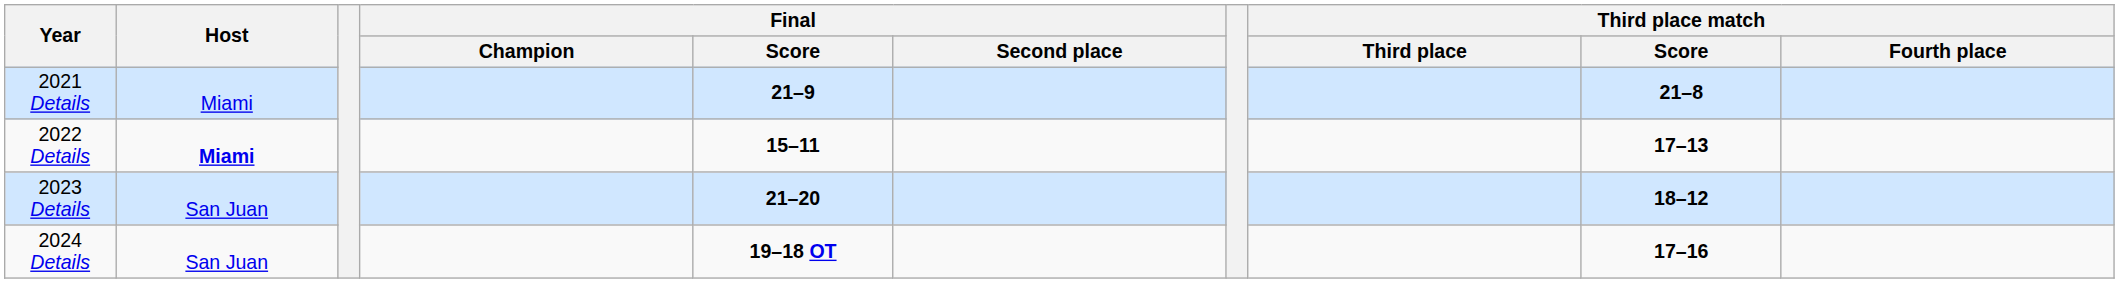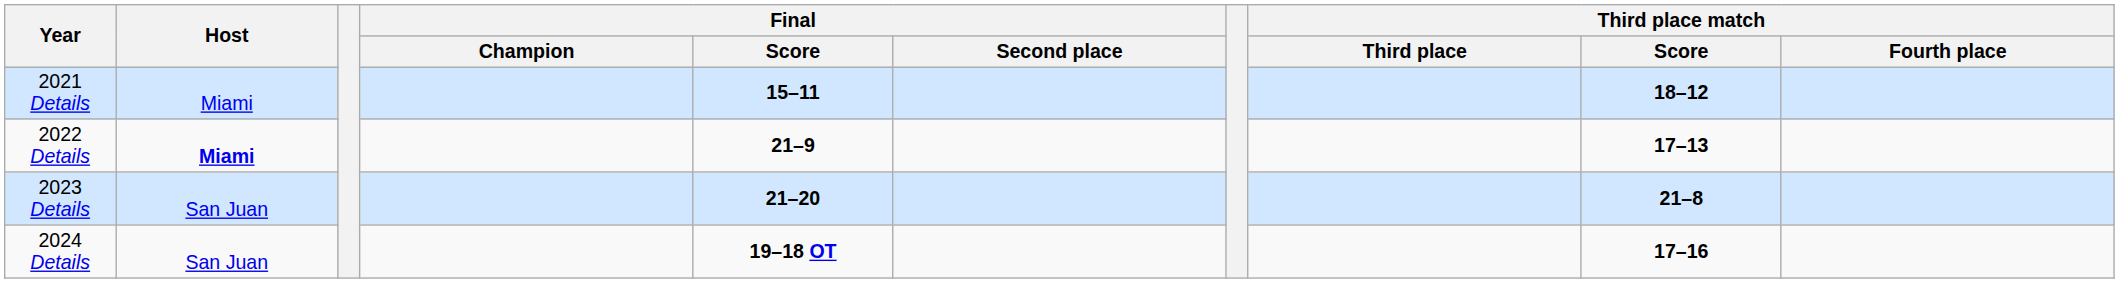2021 Details | Final / Score: 21–9 -> 15–11
2021 Details | Third place match / Score: 21–8 -> 18–12
2022 Details | Final / Score: 15–11 -> 21–9
2023 Details | Third place match / Score: 18–12 -> 21–8
